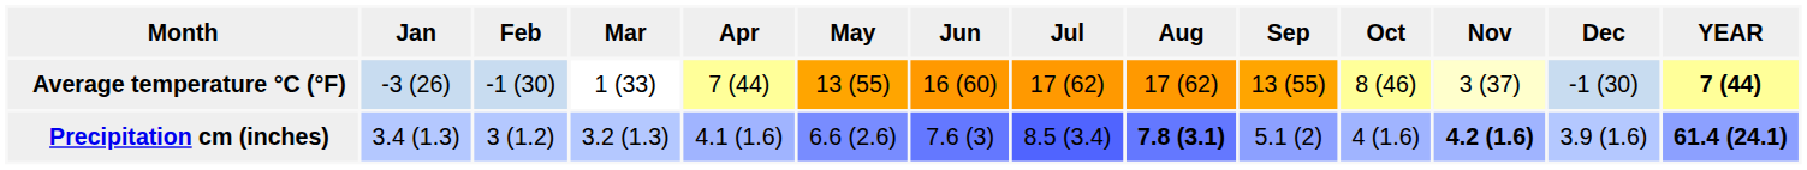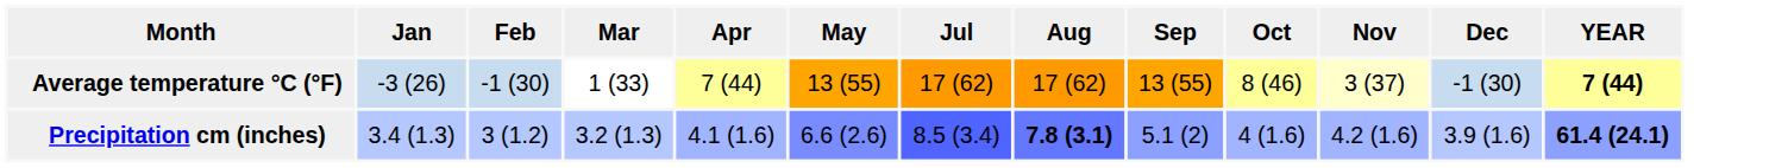- column: Jun | 16 (60) | 7.6 (3)
Precipitation cm (inches) | Nov: bold -> normal
